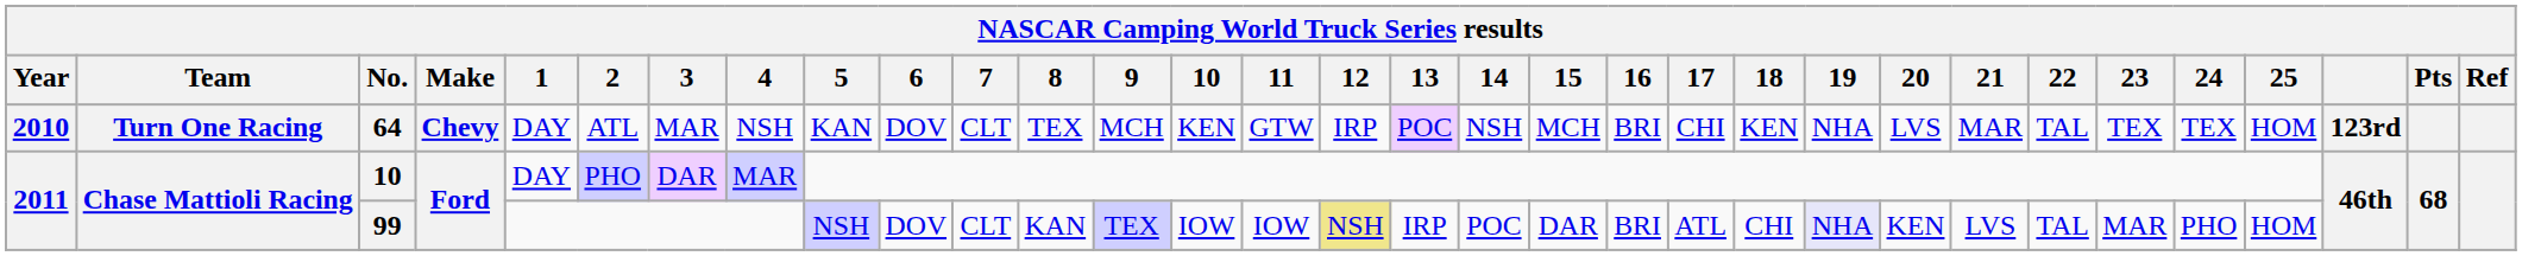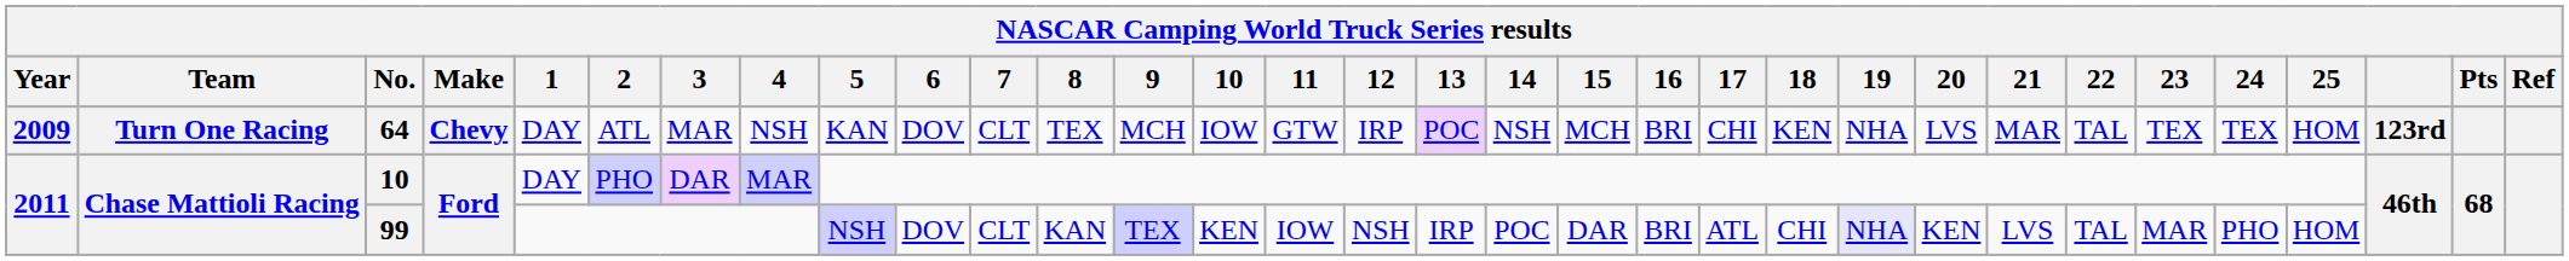64 | Year: 2010 -> 2009
64 | 10: KEN -> IOW
99 | 10: IOW -> KEN
99 | 12: khaki background -> no background
